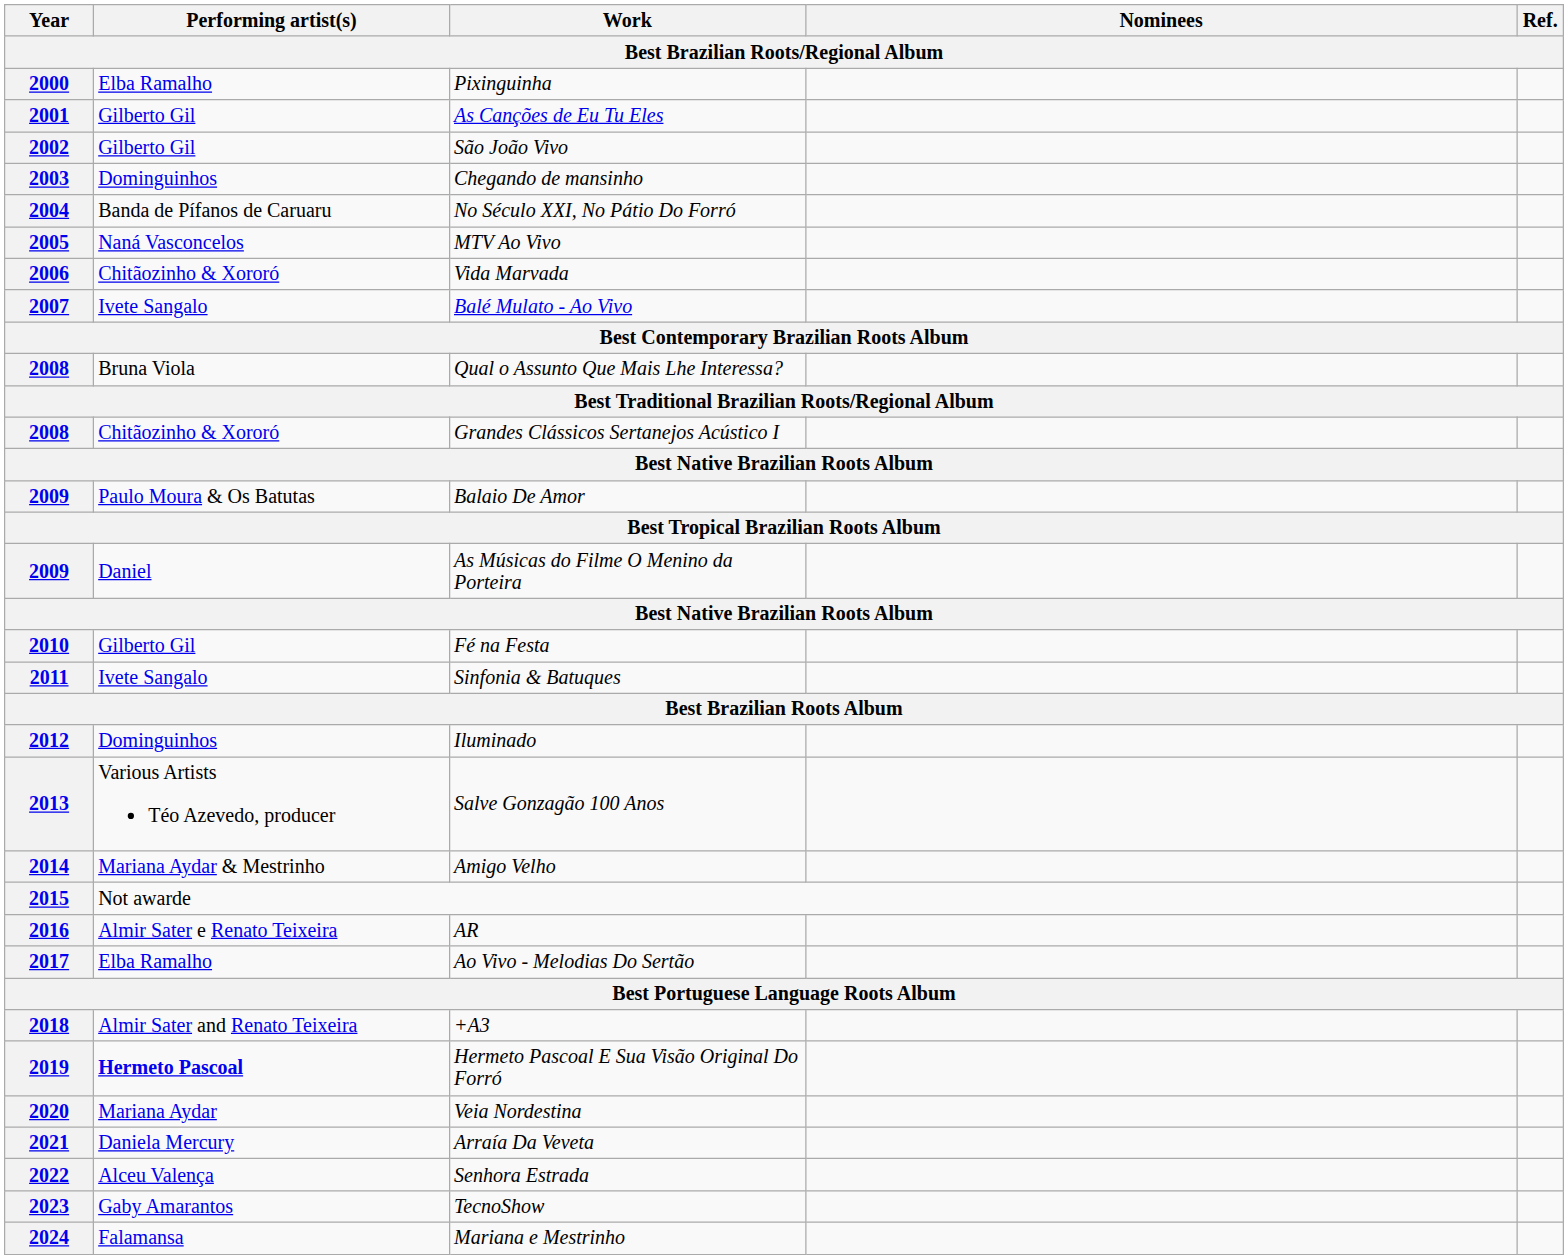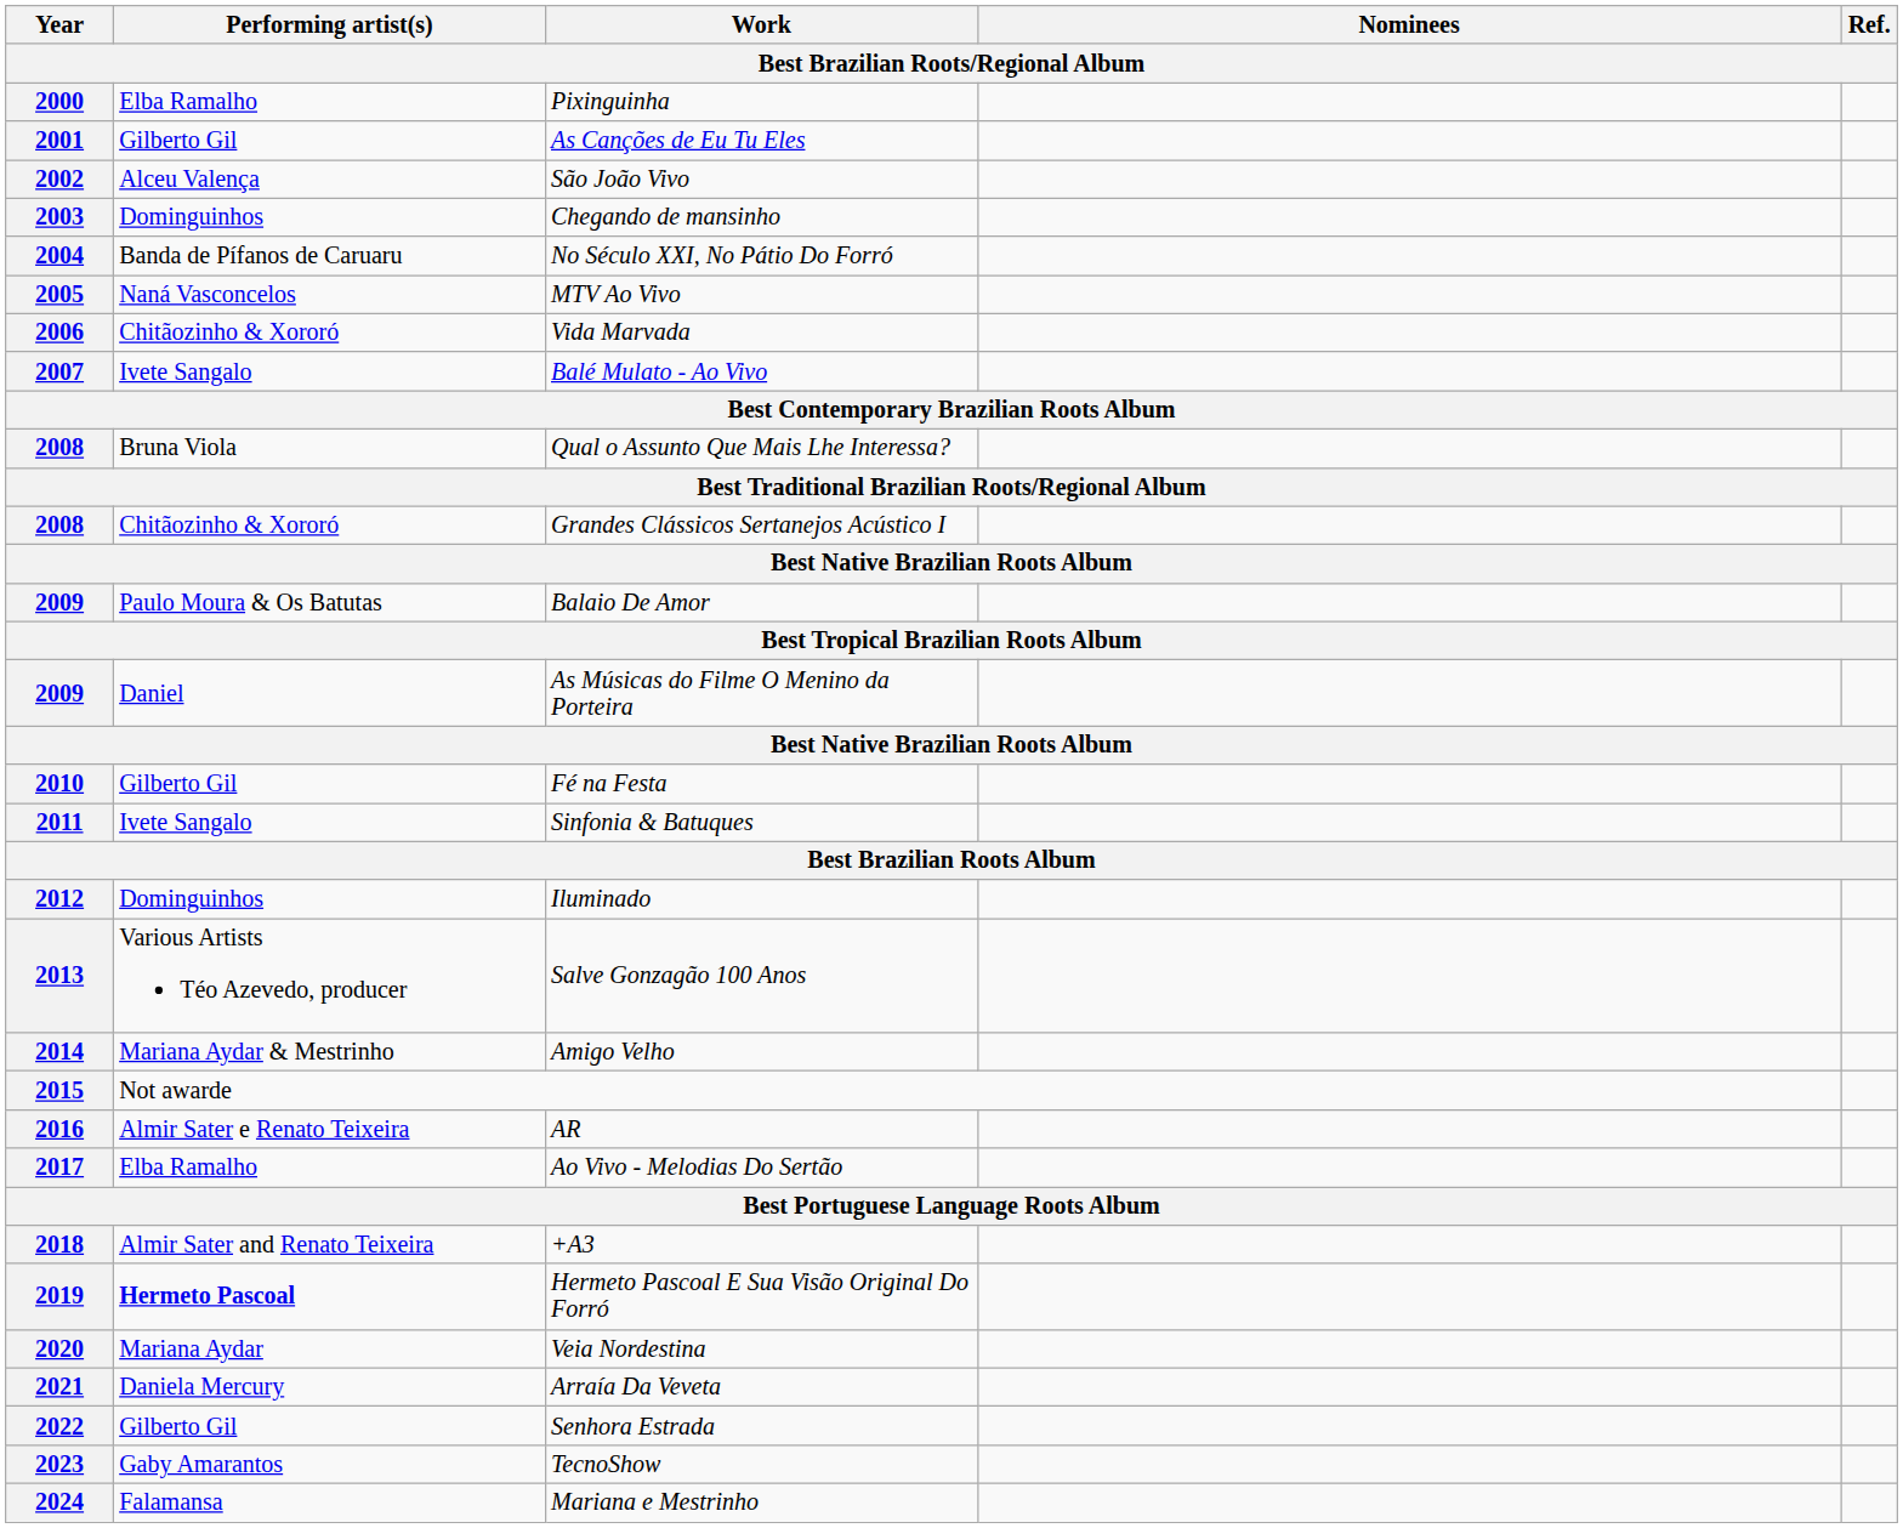2002 | Performing artist(s): Gilberto Gil -> Alceu Valença
2022 | Performing artist(s): Alceu Valença -> Gilberto Gil
